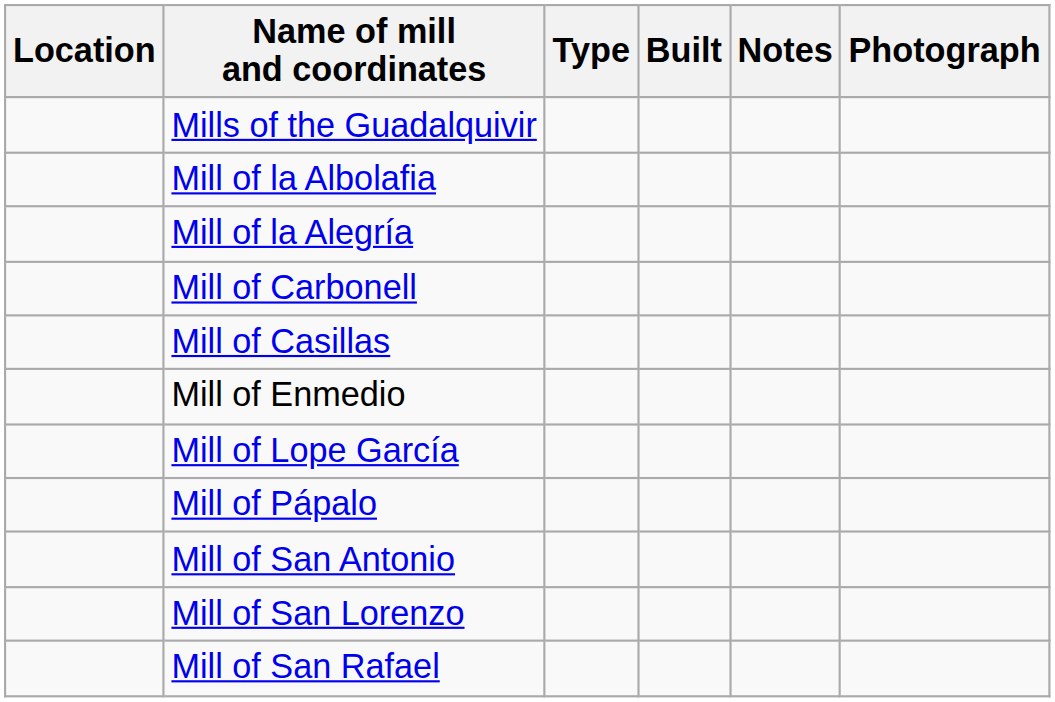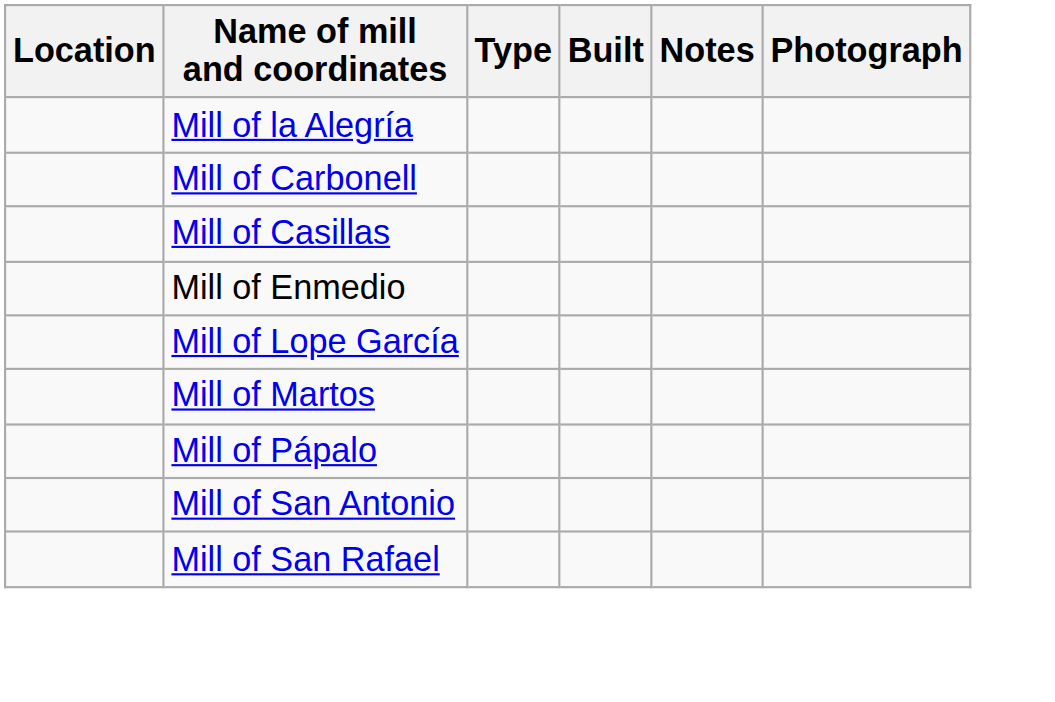- row: Mills of the Guadalquivir
- row: Mill of la Albolafia
+ row: Mill of Martos
- row: Mill of San Lorenzo
